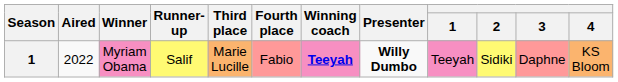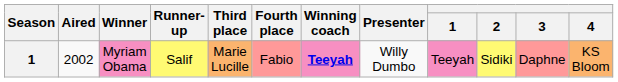Myriam Obama | Aired: 2022 -> 2002
Myriam Obama | Presenter: bold -> normal
